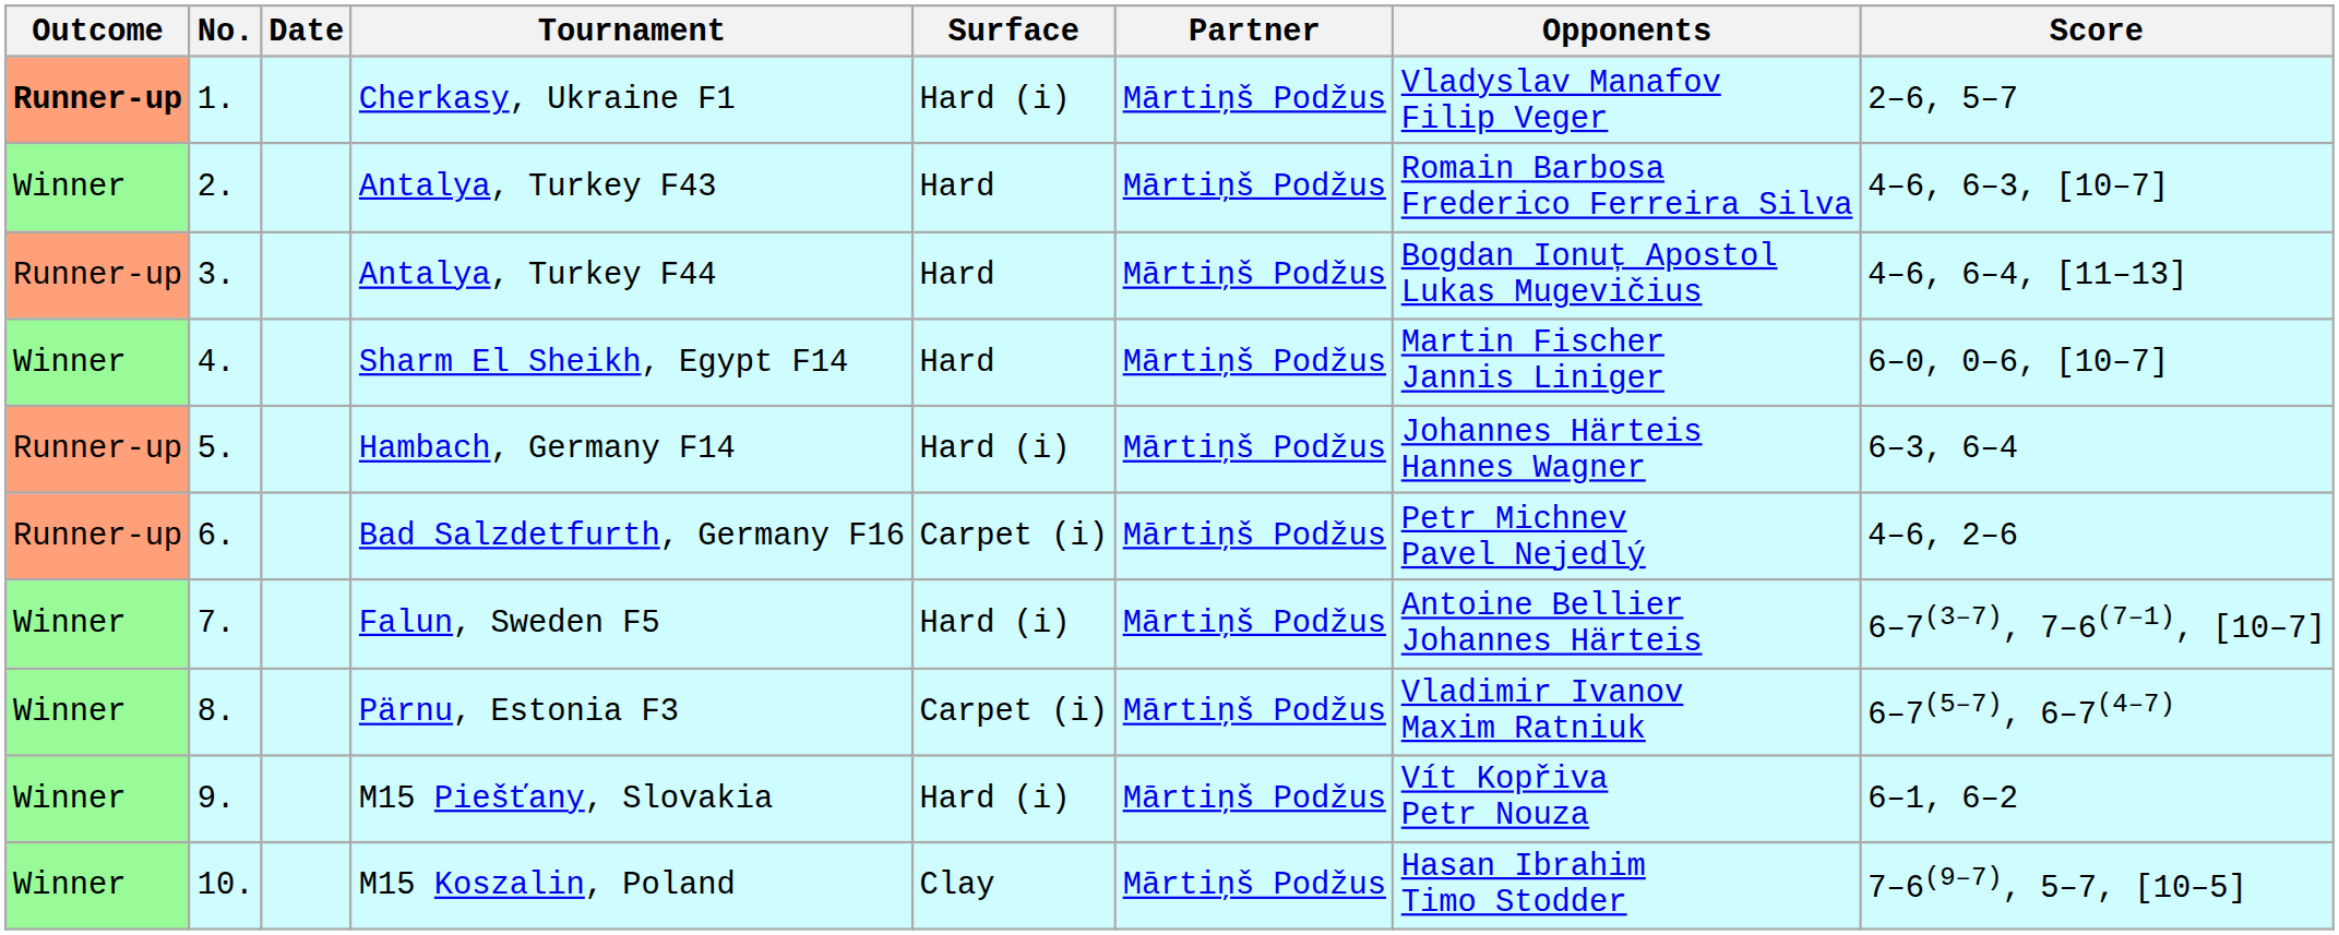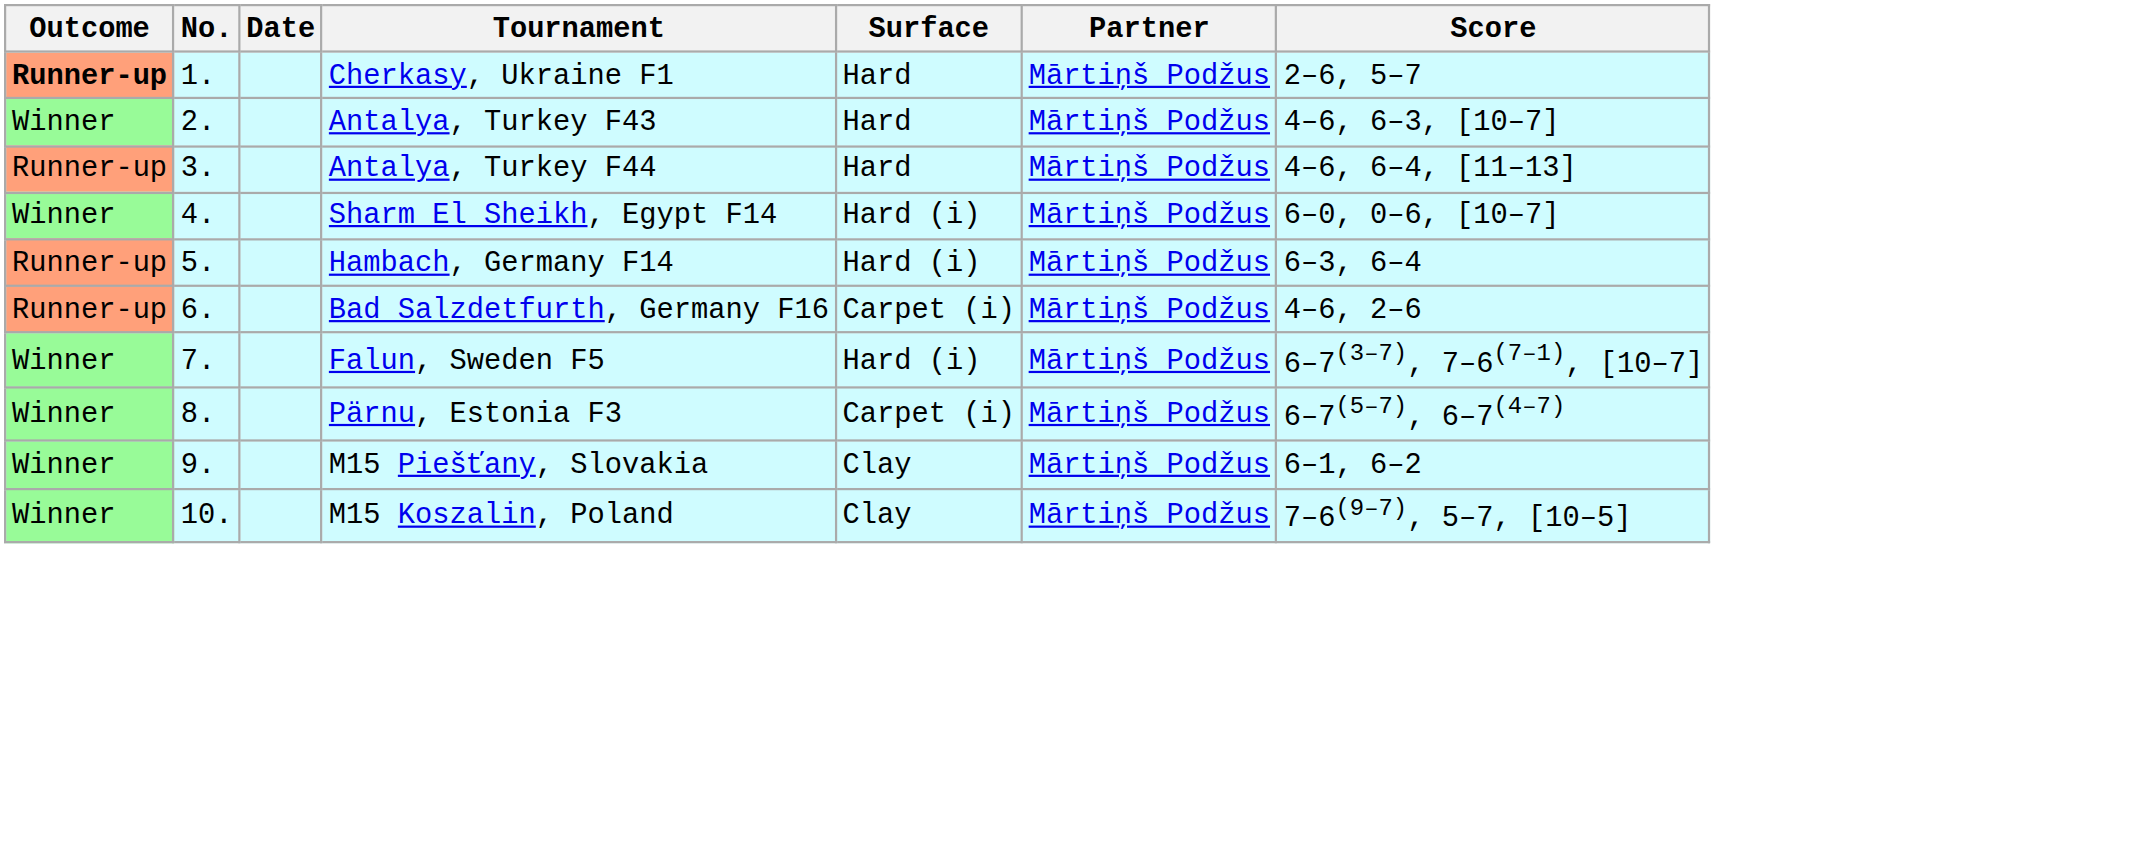- column: Opponents | Vladyslav Manafov Filip Veger | Romain Barbosa Frederico Ferreira Silva | Bogdan Ionuț Apostol Lukas Mugevičius | Martin Fischer Jannis Liniger | Johannes Härteis Hannes Wagner | Petr Michnev Pavel Nejedlý | Antoine Bellier Johannes Härteis | Vladimir Ivanov Maxim Ratniuk | Vít Kopřiva Petr Nouza | Hasan Ibrahim Timo Stodder
Cherkasy, Ukraine F1 | Surface: Hard (i) -> Hard
Sharm El Sheikh, Egypt F14 | Surface: Hard -> Hard (i)
M15 Piešťany, Slovakia | Surface: Hard (i) -> Clay
